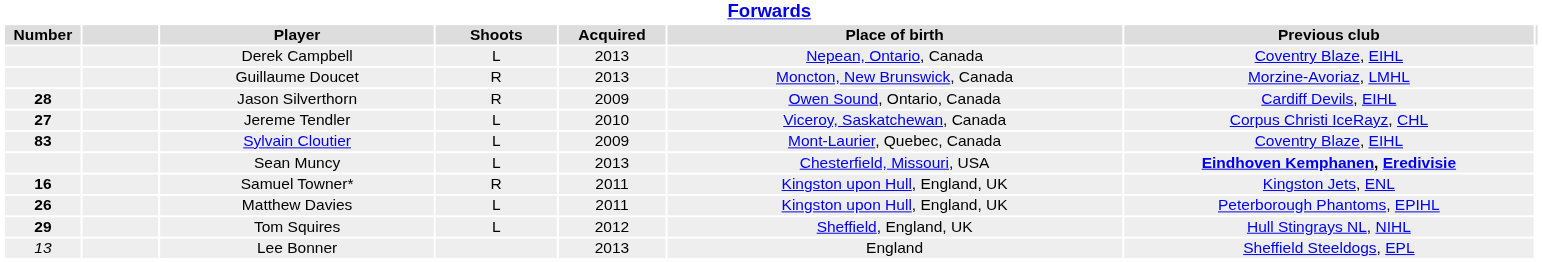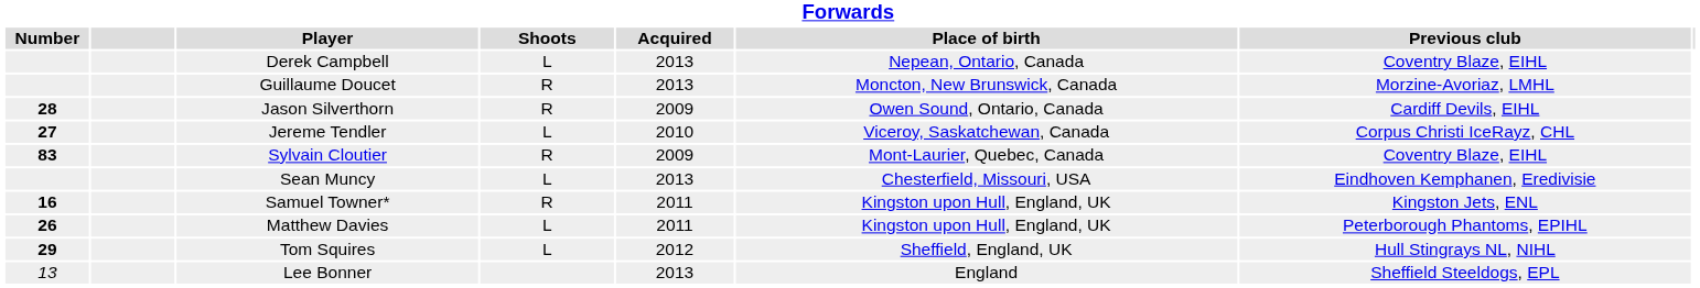Sylvain Cloutier | Forwards / Shoots: L -> R
Sean Muncy | Forwards / Previous club: bold -> normal
